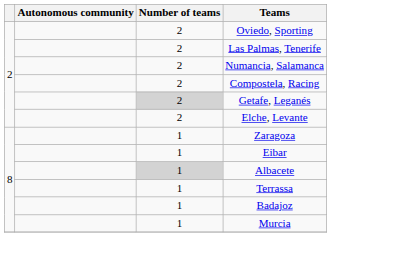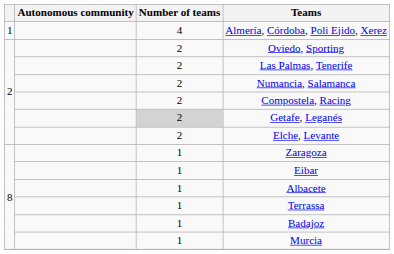+ row: 1 | 4 | Almería, Córdoba, Poli Ejido, Xerez
Albacete | Number of teams: lightgrey background -> no background
